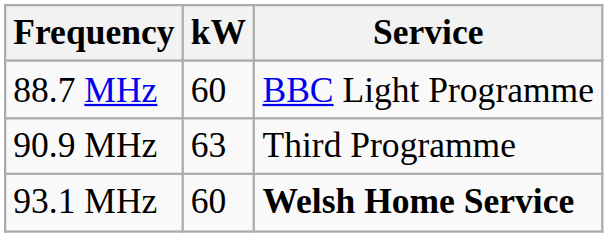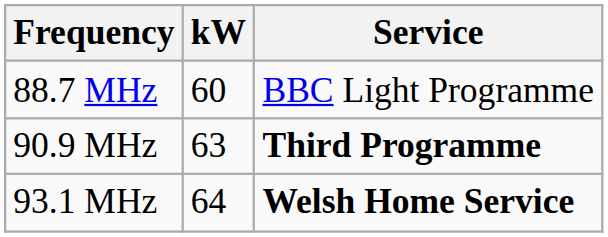90.9 MHz | Service: normal -> bold
93.1 MHz | kW: 60 -> 64
